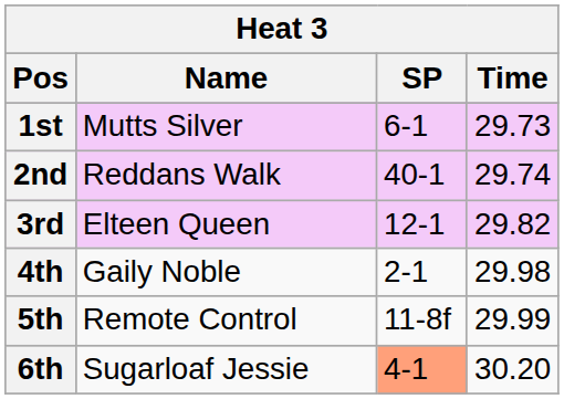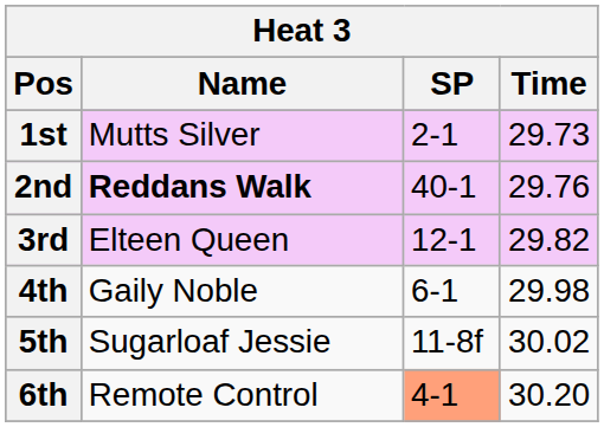1st | SP: 6-1 -> 2-1
2nd | Name: normal -> bold
2nd | Time: 29.74 -> 29.76
4th | SP: 2-1 -> 6-1
5th | Name: Remote Control -> Sugarloaf Jessie
5th | Time: 29.99 -> 30.02
6th | Name: Sugarloaf Jessie -> Remote Control
